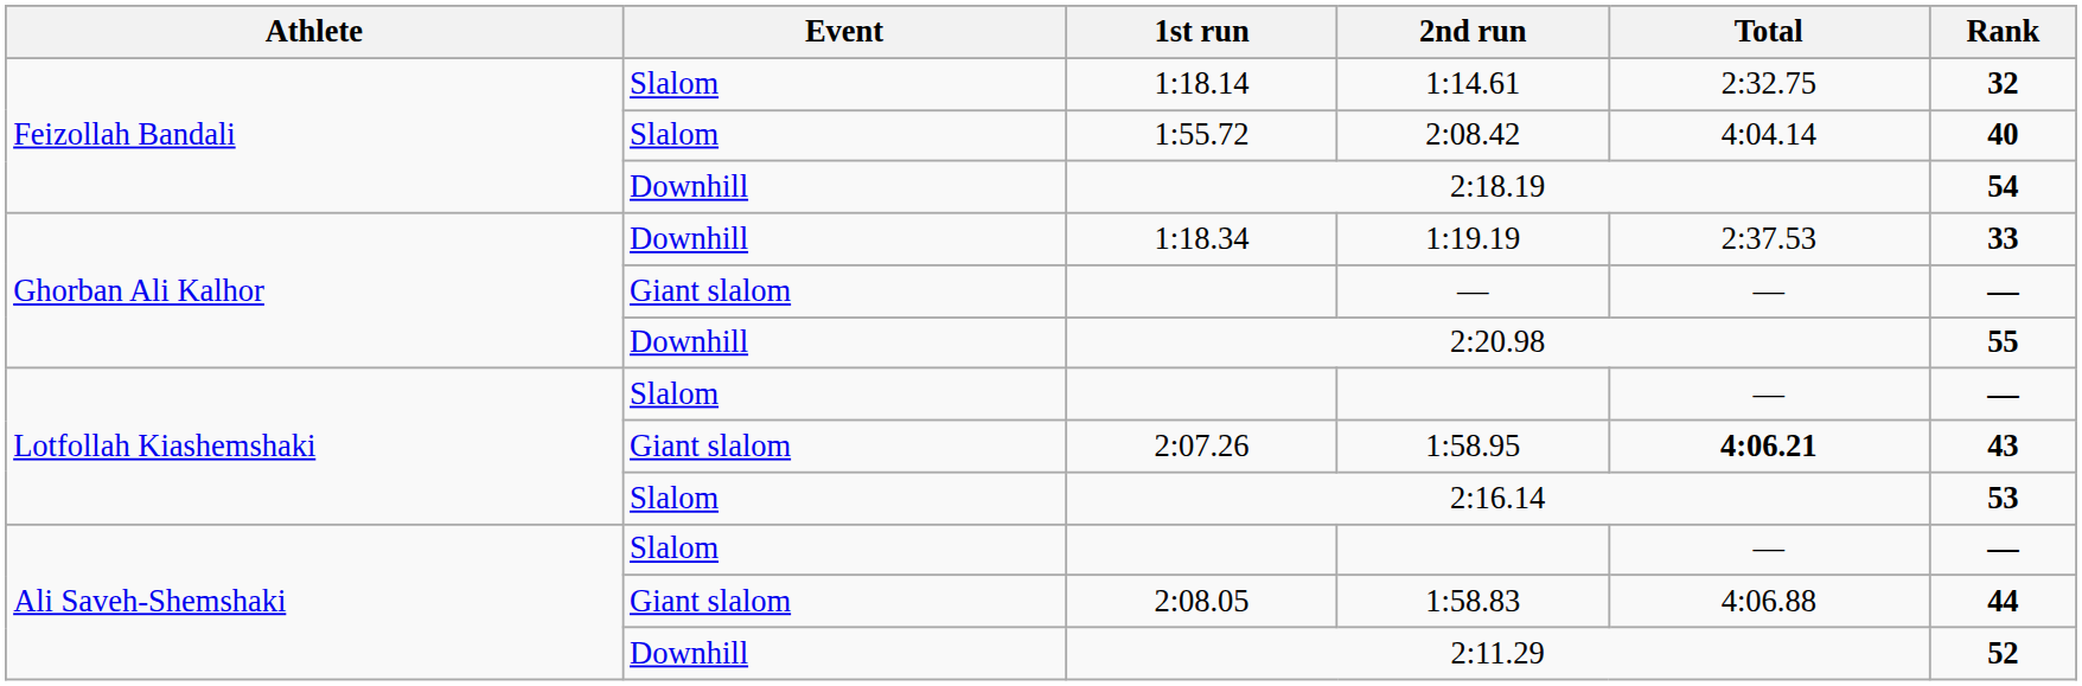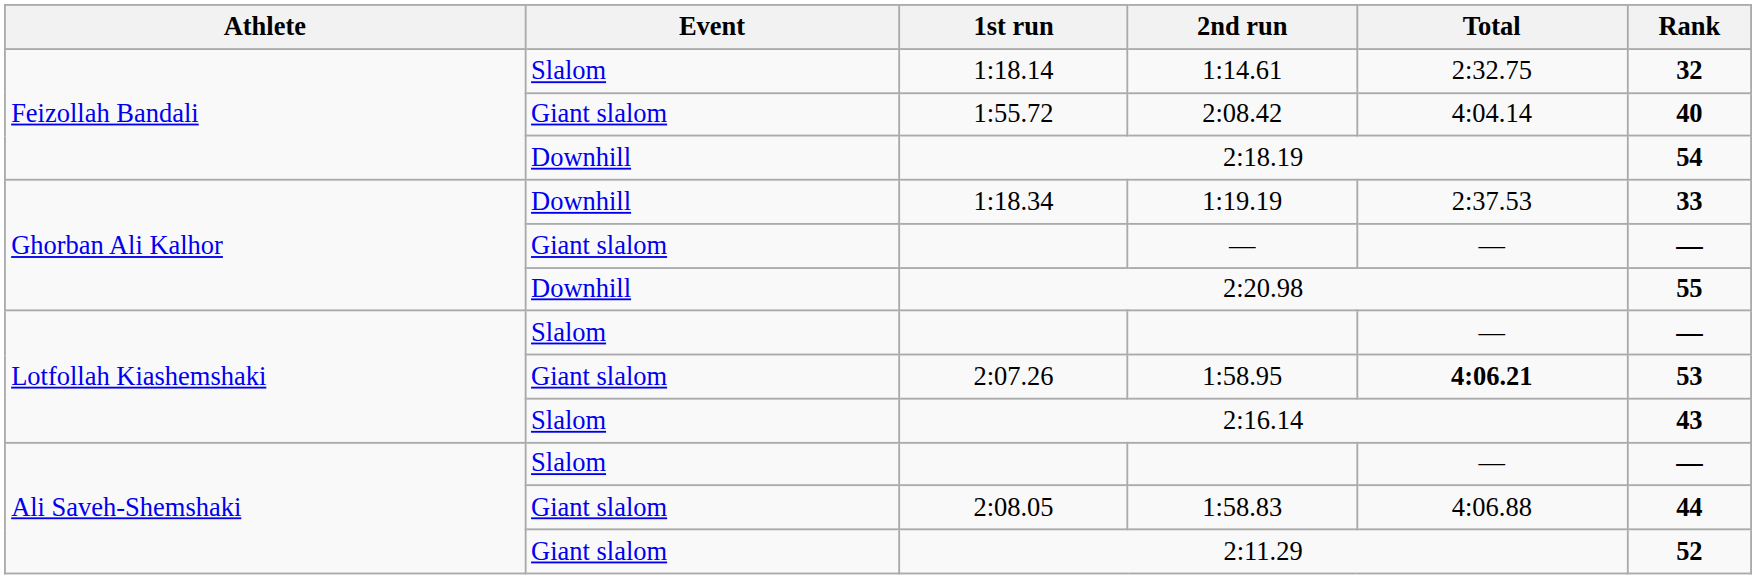2:08.42 | Event: Slalom -> Giant slalom
1:58.95 | Rank: 43 -> 53
2:16.14 | Rank: 53 -> 43
2:11.29 | Event: Downhill -> Giant slalom
